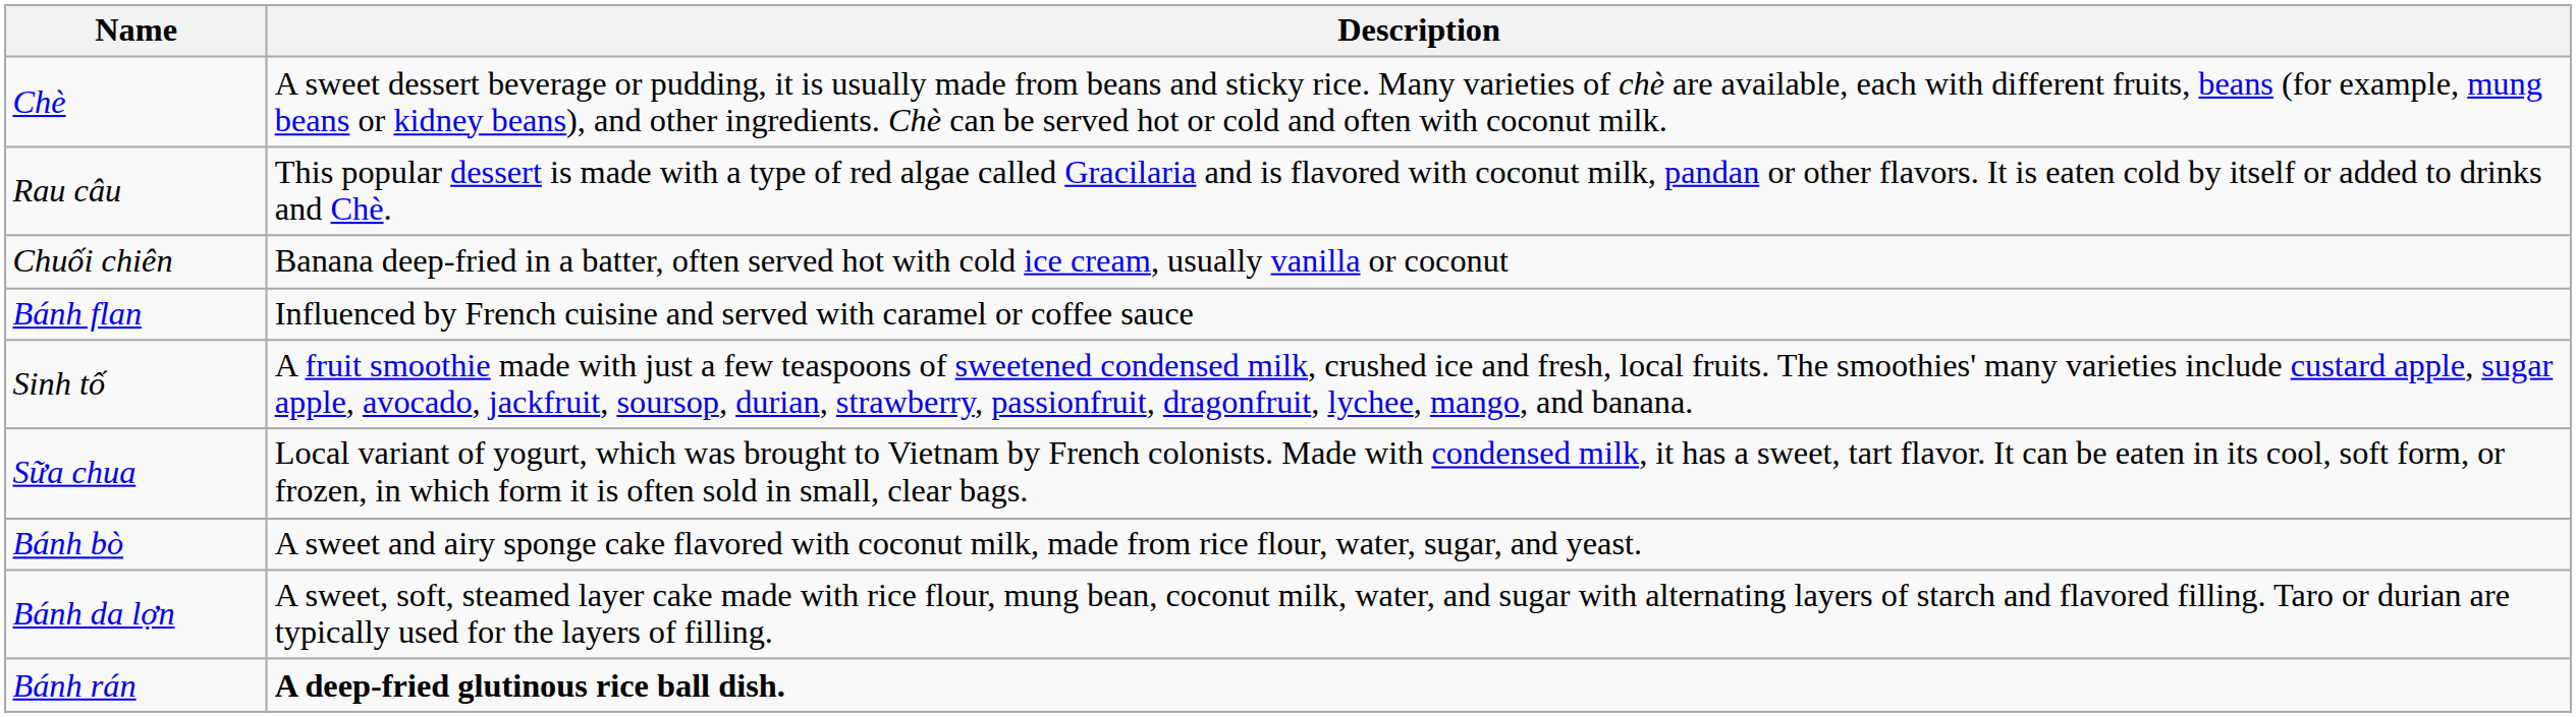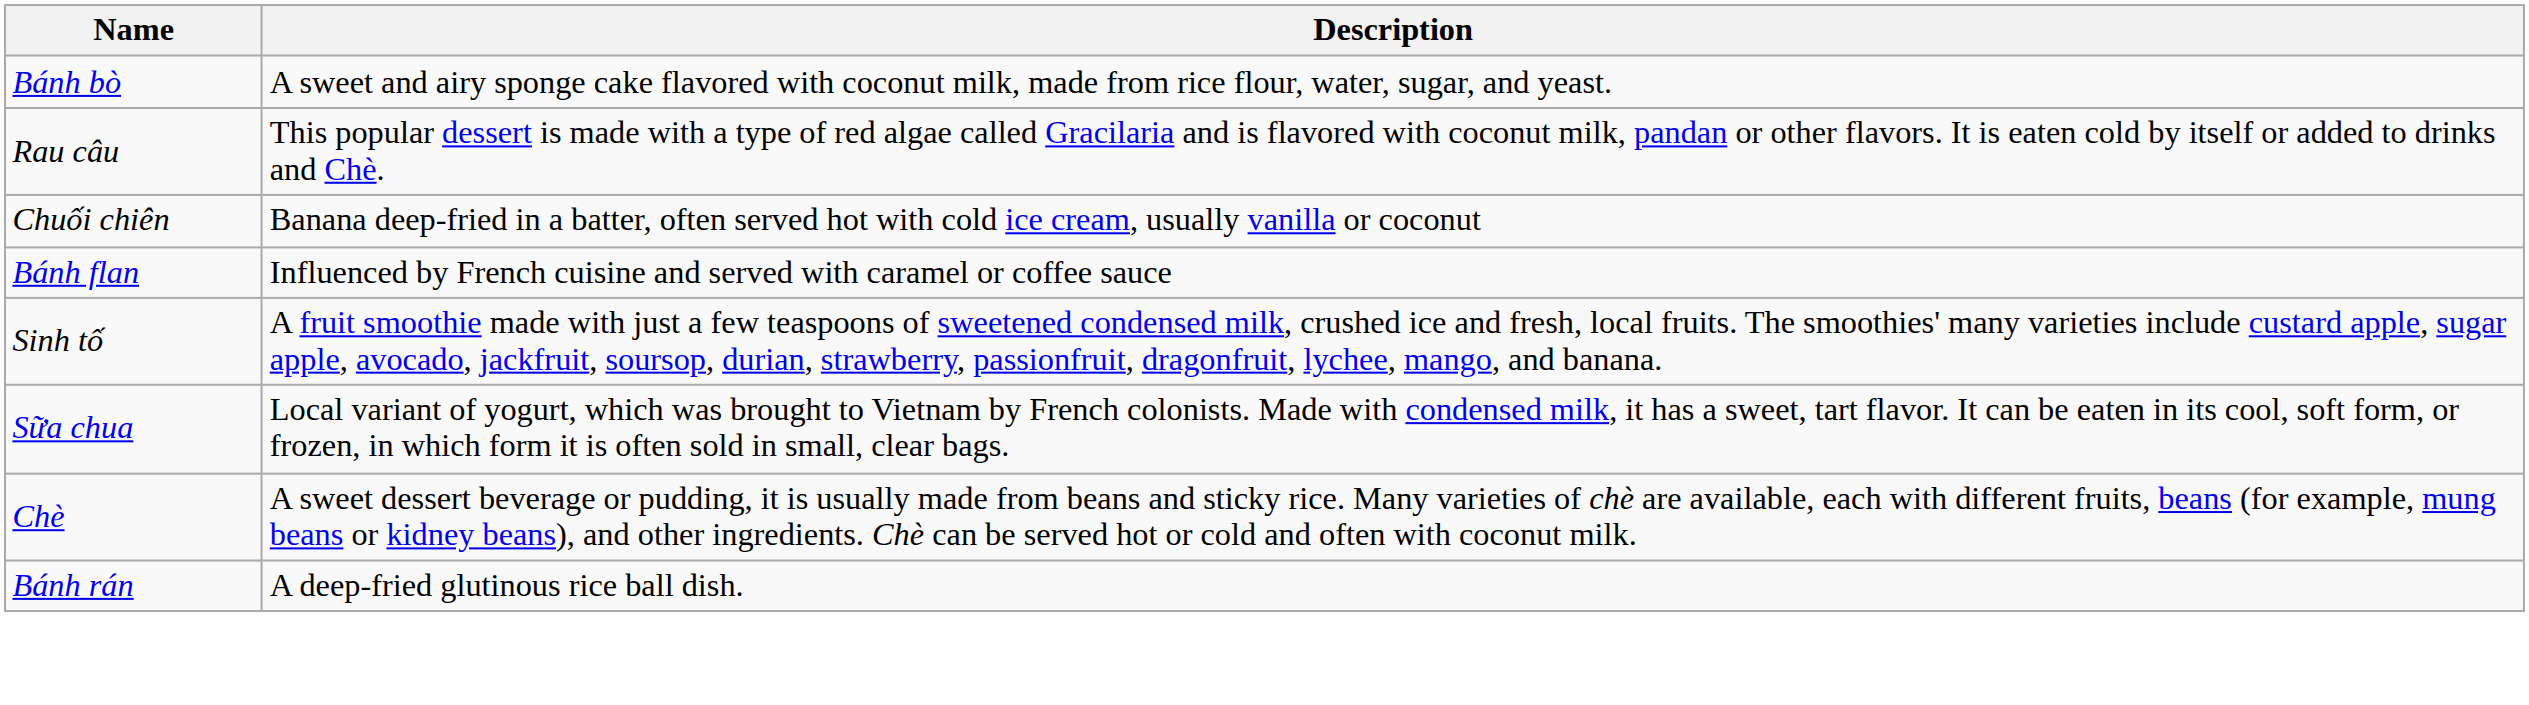rows swapped: Chè <-> Bánh bò
- row: Bánh da lợn | A sweet, soft, steamed layer cake made with rice flour, mung bean, coconut milk, water, and sugar with alternating layers of starch and flavored filling. Taro or durian are typically used for the layers of filling.
Bánh rán | Description: bold -> normal
